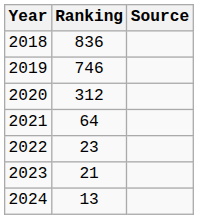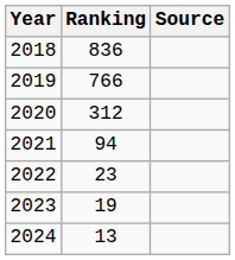2019 | Ranking: 746 -> 766
2021 | Ranking: 64 -> 94
2023 | Ranking: 21 -> 19
